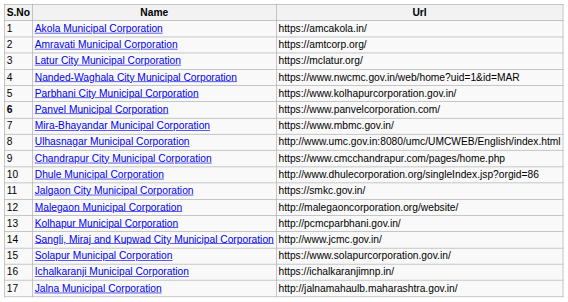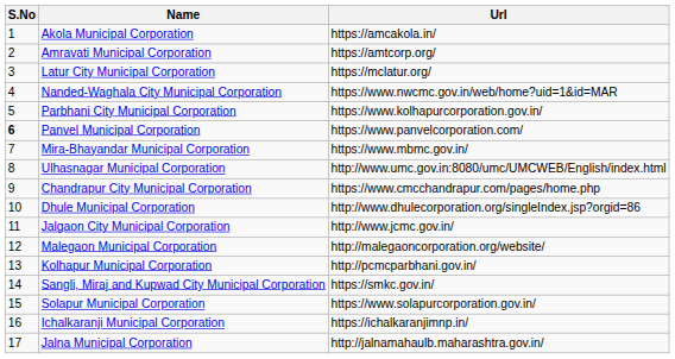Jalgaon City Municipal Corporation | Url: https://smkc.gov.in/ -> http://www.jcmc.gov.in/
Sangli, Miraj and Kupwad City Municipal Corporation | Url: http://www.jcmc.gov.in/ -> https://smkc.gov.in/
